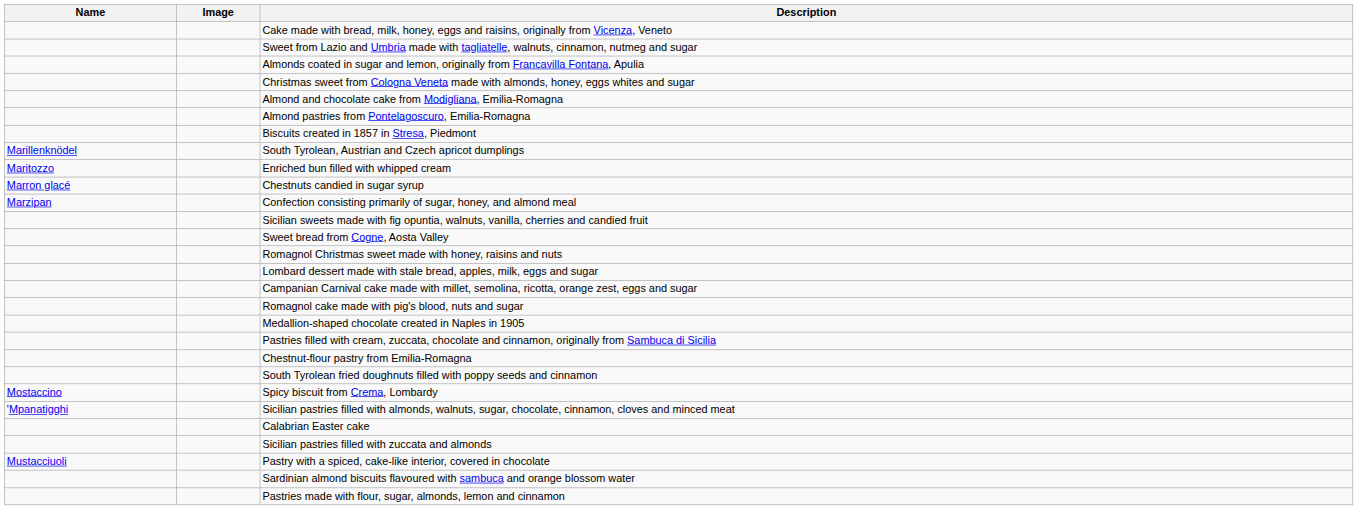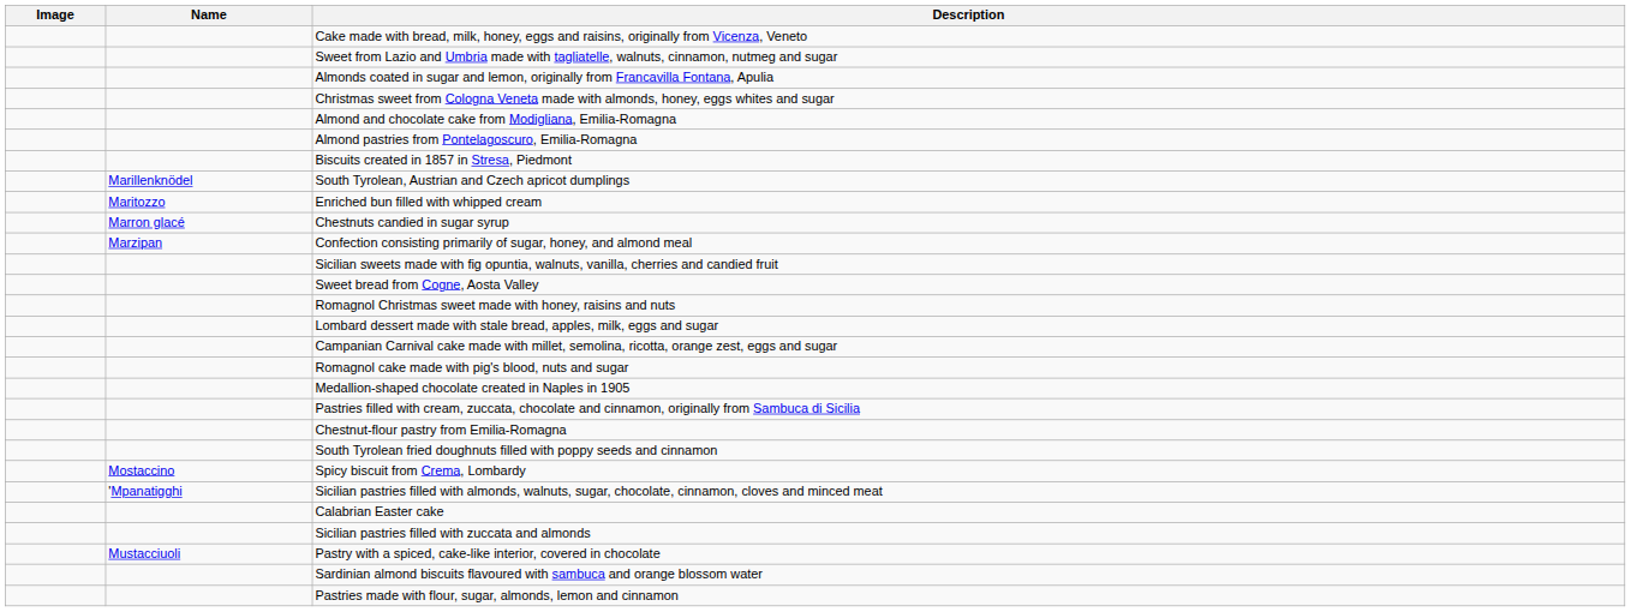columns swapped: Name <-> Image
